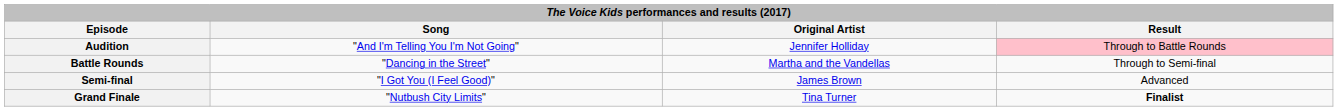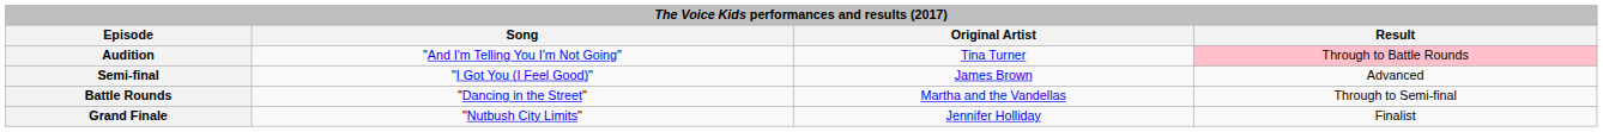Audition | Original Artist: Jennifer Holliday -> Tina Turner
rows swapped: Battle Rounds <-> Semi-final
Grand Finale | Original Artist: Tina Turner -> Jennifer Holliday
Grand Finale | Result: bold -> normal
